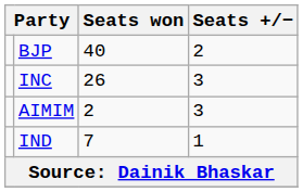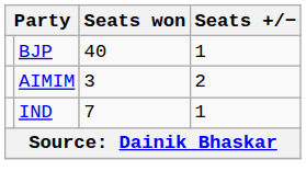BJP | Seats +/−: 2 -> 1
- row: INC | 26 | 3
AIMIM | Seats won: 2 -> 3
AIMIM | Seats +/−: 3 -> 2
